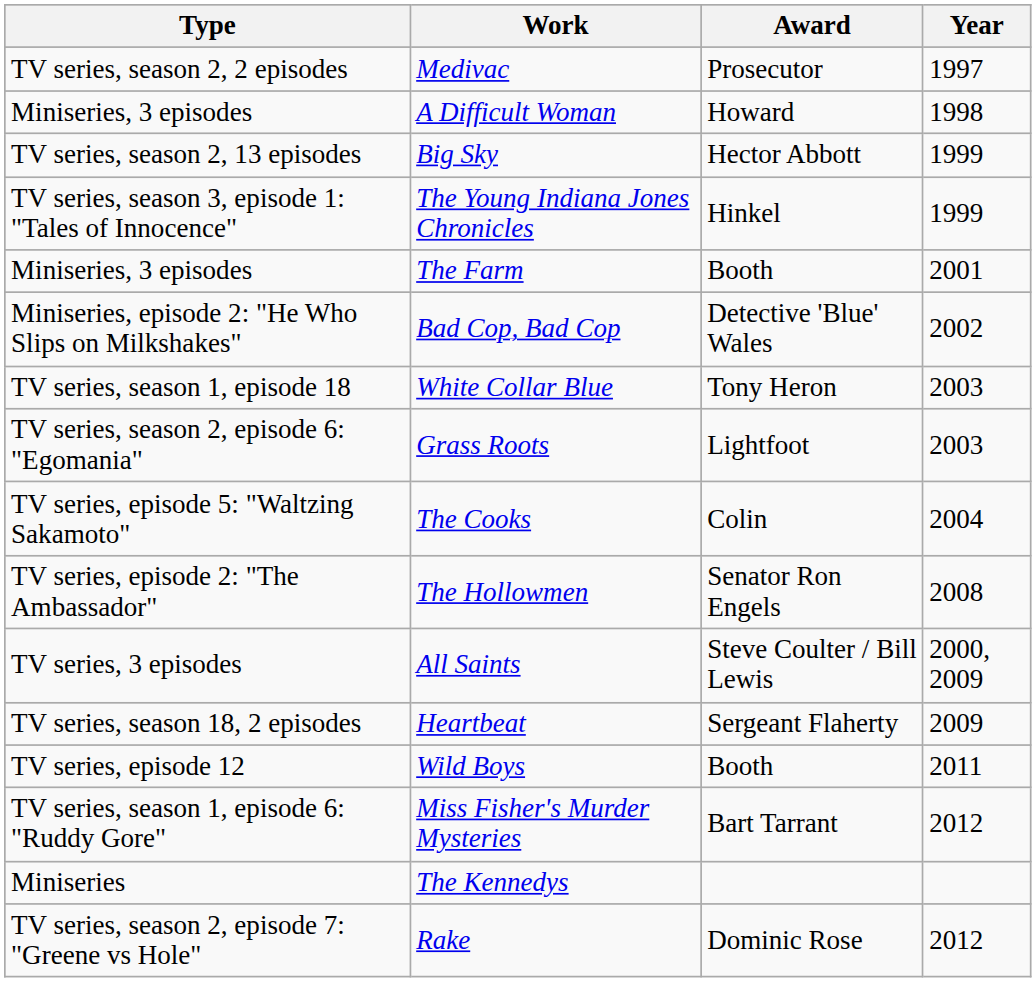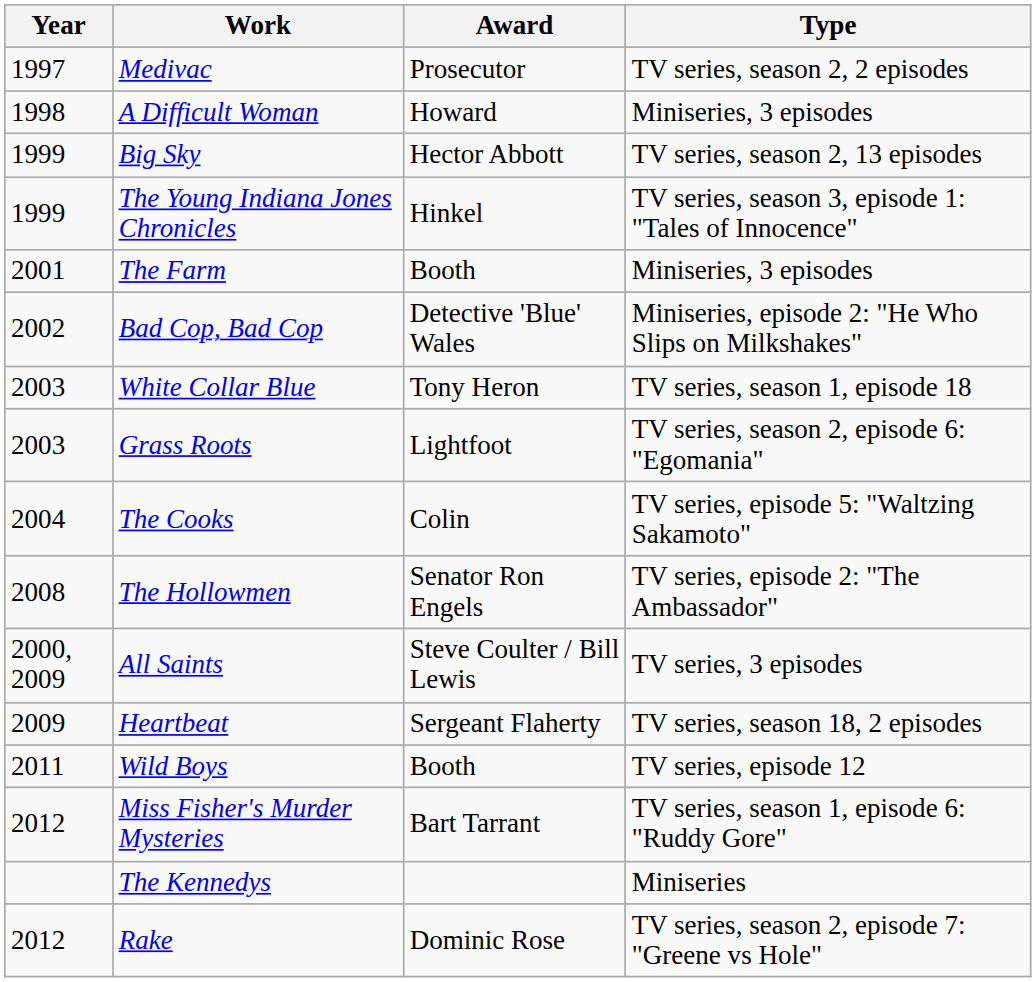columns swapped: Year <-> Type
